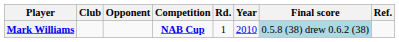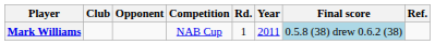Mark Williams | Competition: bold -> normal
Mark Williams | Year: 2010 -> 2011
